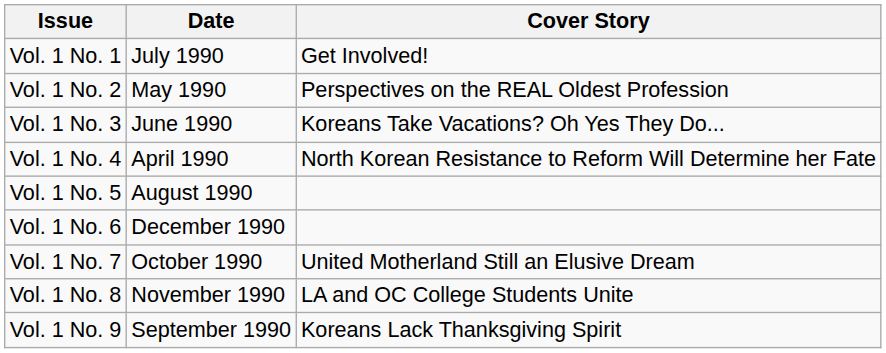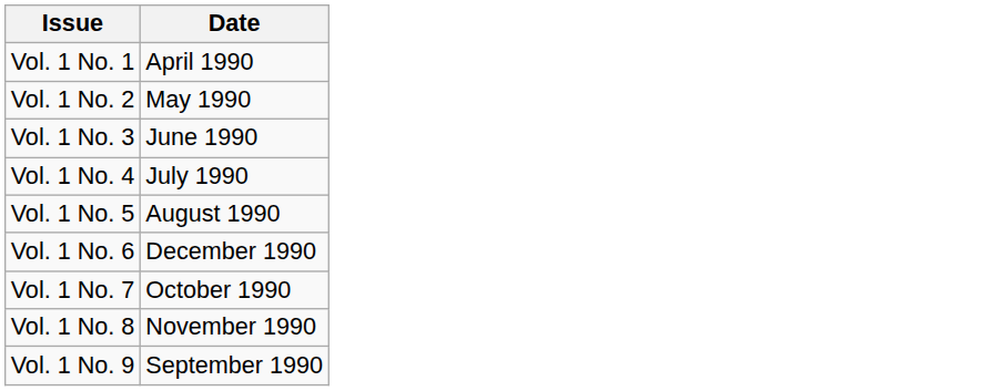- column: Cover Story | Get Involved! | Perspectives on the REAL Oldest Profession | Koreans Take Vacations? Oh Yes They Do... | North Korean Resistance to Reform Will Determine her Fate | United Motherland Still an Elusive Dream | LA and OC College Students Unite | Koreans Lack Thanksgiving Spirit
Vol. 1 No. 1 | Date: July 1990 -> April 1990
Vol. 1 No. 4 | Date: April 1990 -> July 1990
